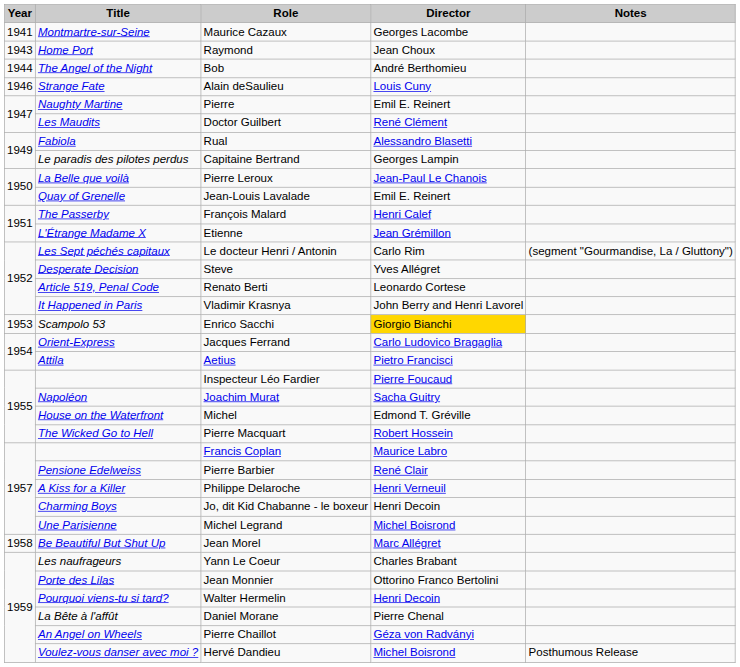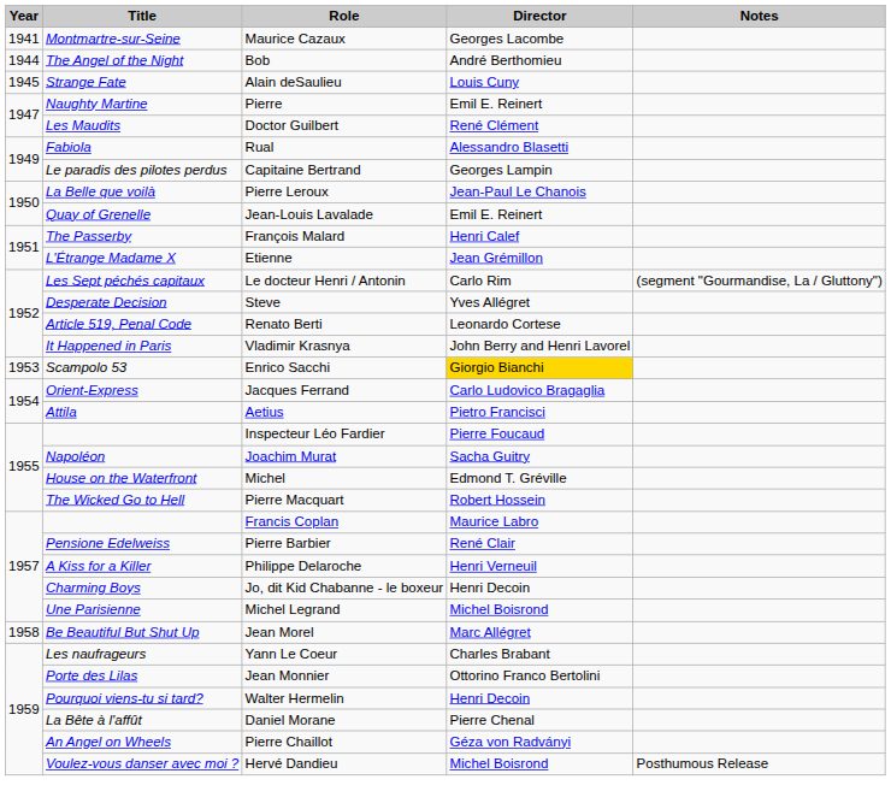- row: 1943 | Home Port | Raymond | Jean Choux
Alain deSaulieu | Year: 1946 -> 1945
